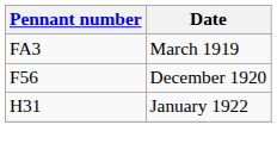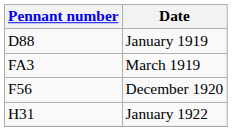+ row: D88 | January 1919
